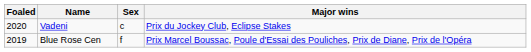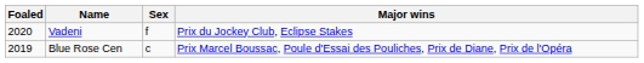Vadeni | Sex: c -> f
Blue Rose Cen | Sex: f -> c
